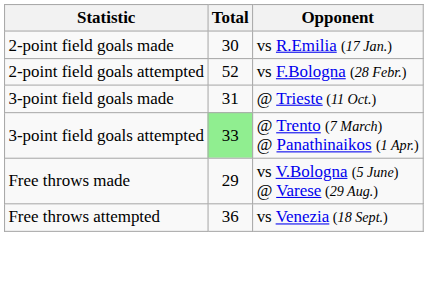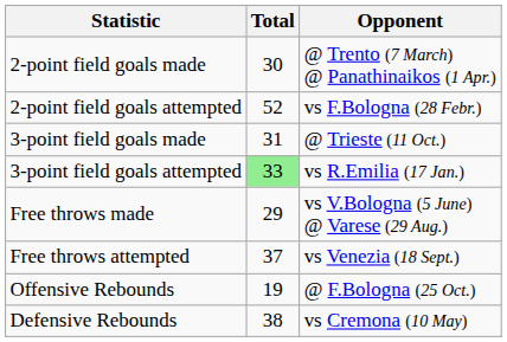2-point field goals made | Opponent: vs R.Emilia (17 Jan.) -> @ Trento (7 March) @ Panathinaikos (1 Apr.)
3-point field goals attempted | Opponent: @ Trento (7 March) @ Panathinaikos (1 Apr.) -> vs R.Emilia (17 Jan.)
Free throws attempted | Total: 36 -> 37
+ row: Offensive Rebounds | 19 | @ F.Bologna (25 Oct.)
+ row: Defensive Rebounds | 38 | vs Cremona (10 May)
